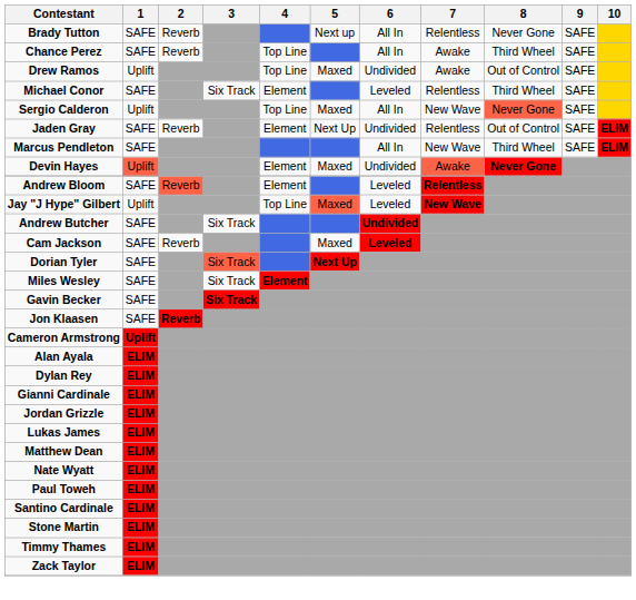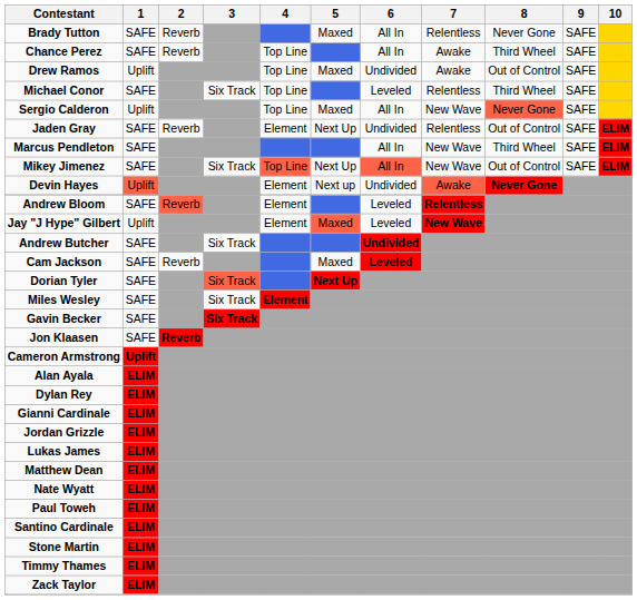Brady Tutton | 5: Next up -> Maxed
Michael Conor | 4: Element -> Top Line
+ row: Mikey Jimenez | SAFE | Six Track | Top Line | Next Up | All In | New Wave | Out of Control | SAFE | ELIM
Devin Hayes | 5: Maxed -> Next up
Jay "J Hype" Gilbert | 4: Top Line -> Element
